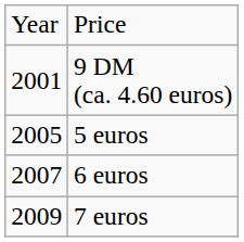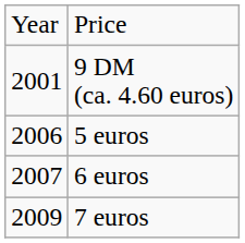5 euros | column 1: 2005 -> 2006
